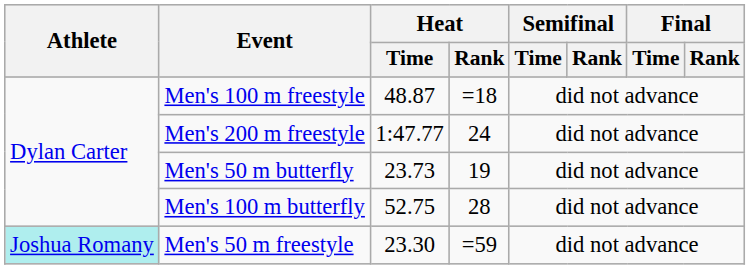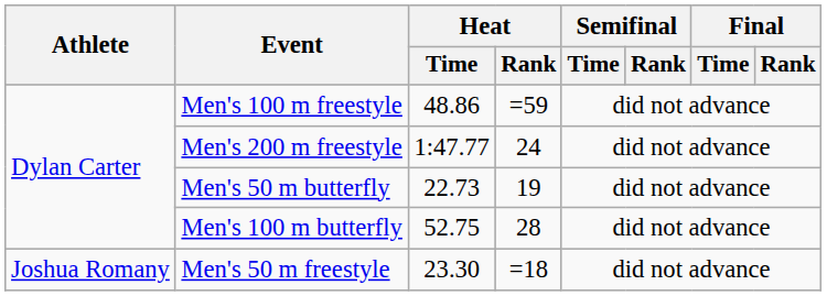Men's 100 m freestyle | Heat / Time: 48.87 -> 48.86
Men's 100 m freestyle | Heat / Rank: =18 -> =59
Men's 50 m butterfly | Heat / Time: 23.73 -> 22.73
Men's 50 m freestyle | Athlete: paleturquoise background -> no background
Men's 50 m freestyle | Heat / Rank: =59 -> =18
